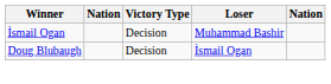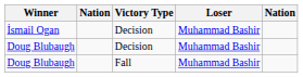Doug Blubaugh / Decision | Loser: İsmail Ogan -> Muhammad Bashir
+ row: Doug Blubaugh | Fall | Muhammad Bashir
